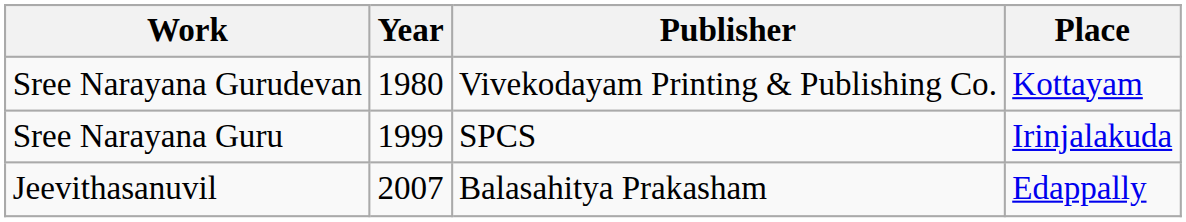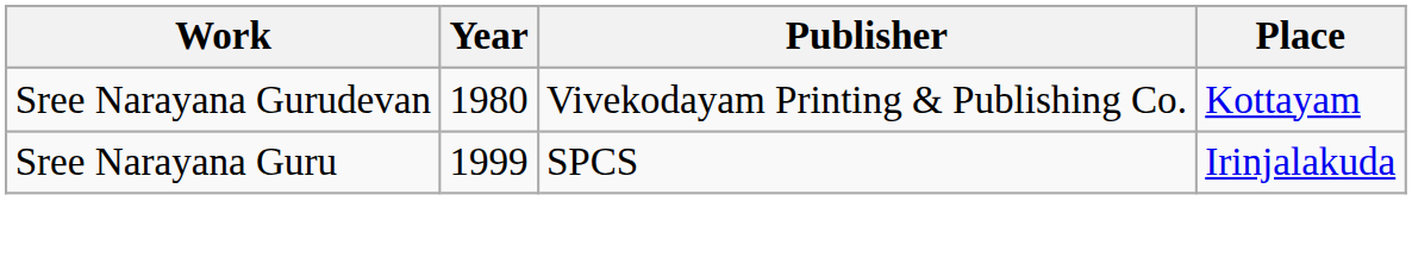- row: Jeevithasanuvil | 2007 | Balasahitya Prakasham | Edappally
